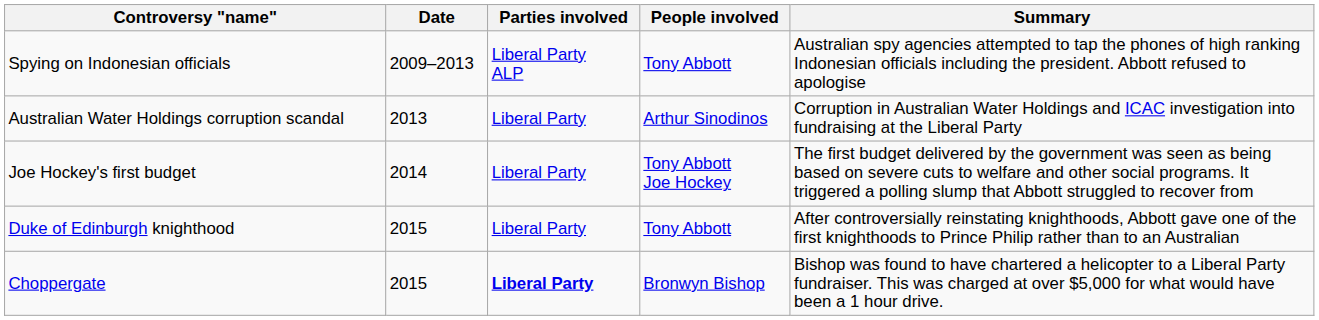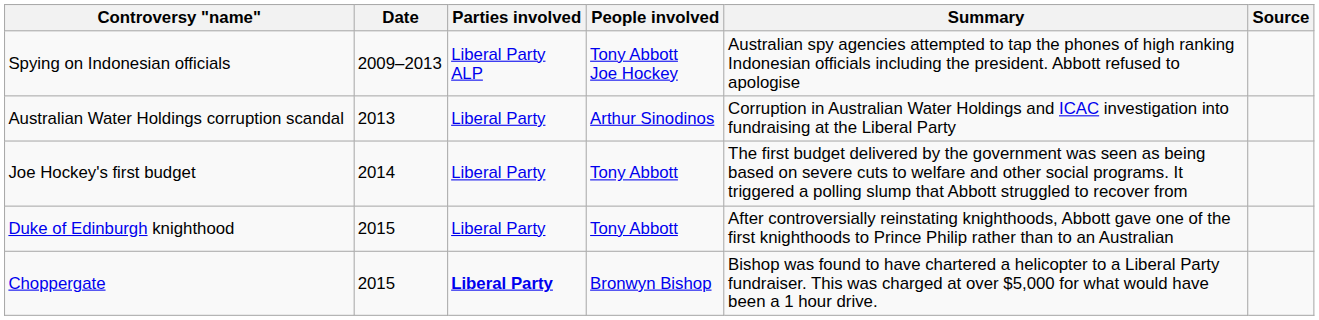+ column: Source
Spying on Indonesian officials | People involved: Tony Abbott -> Tony Abbott Joe Hockey
Joe Hockey's first budget | People involved: Tony Abbott Joe Hockey -> Tony Abbott
